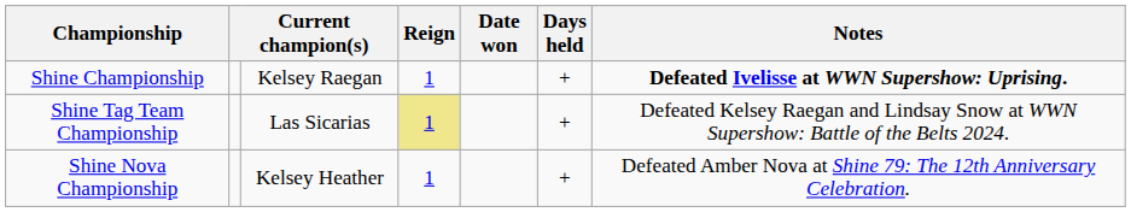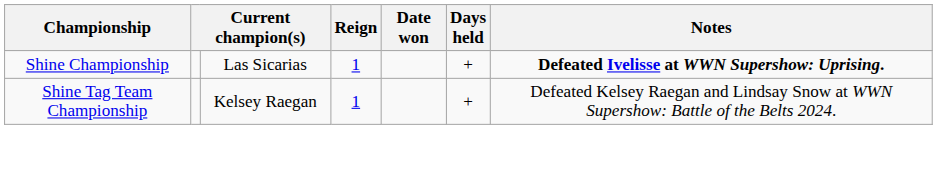Shine Championship | column 3: Kelsey Raegan -> Las Sicarias
Shine Tag Team Championship | column 3: Las Sicarias -> Kelsey Raegan
Shine Tag Team Championship | Reign: khaki background -> no background
- row: Shine Nova Championship | Kelsey Heather | 1 | + | Defeated Amber Nova at Shine 79: The 12th Anniversary Celebration.
